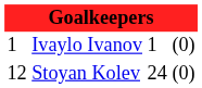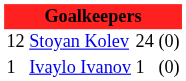rows swapped: Ivaylo Ivanov <-> Stoyan Kolev
